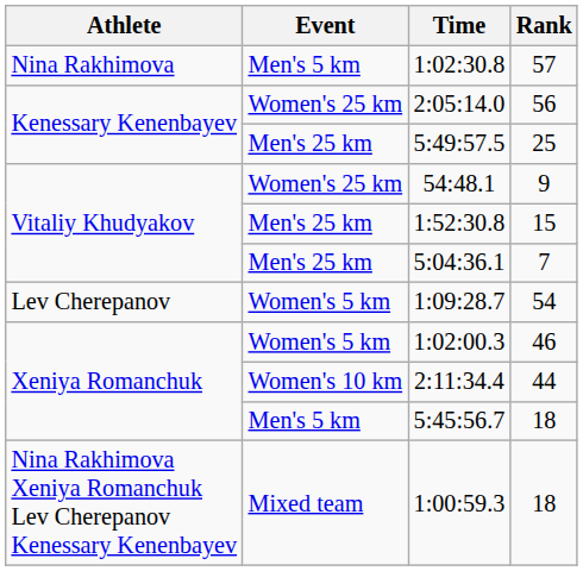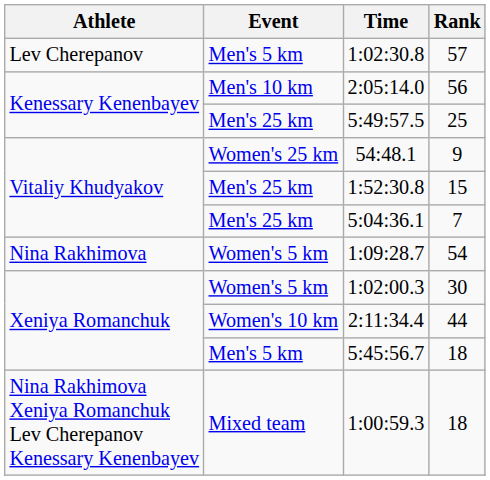1:02:30.8 | Athlete: Nina Rakhimova -> Lev Cherepanov
2:05:14.0 | Event: Women's 25 km -> Men's 10 km
1:09:28.7 | Athlete: Lev Cherepanov -> Nina Rakhimova
1:02:00.3 | Rank: 46 -> 30
